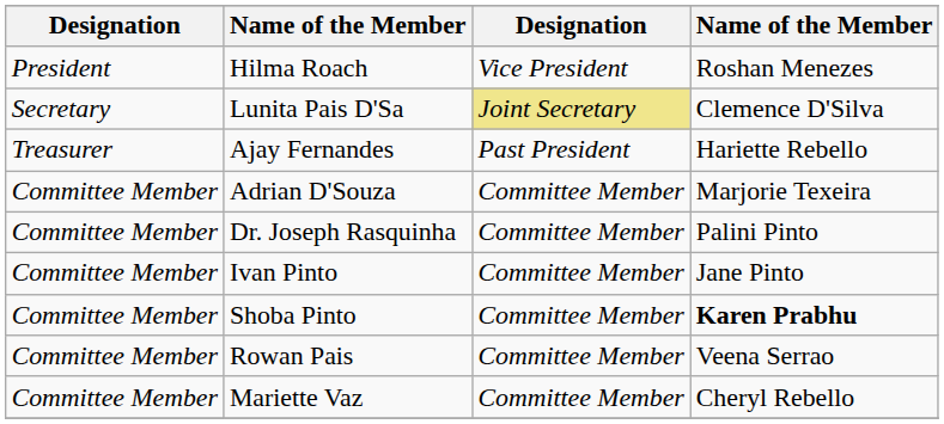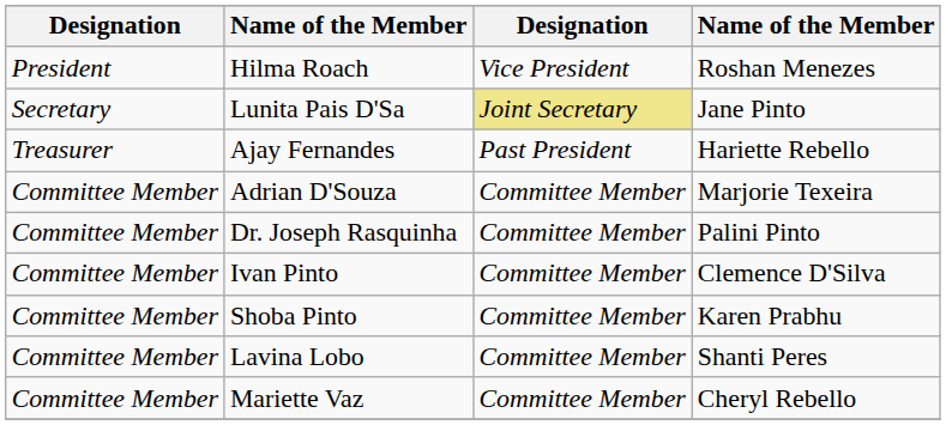Lunita Pais D'Sa | column 4: Clemence D'Silva -> Jane Pinto
Ivan Pinto | column 4: Jane Pinto -> Clemence D'Silva
Shoba Pinto | column 4: bold -> normal
+ row: Committee Member | Lavina Lobo | Committee Member | Shanti Peres
- row: Committee Member | Rowan Pais | Committee Member | Veena Serrao
